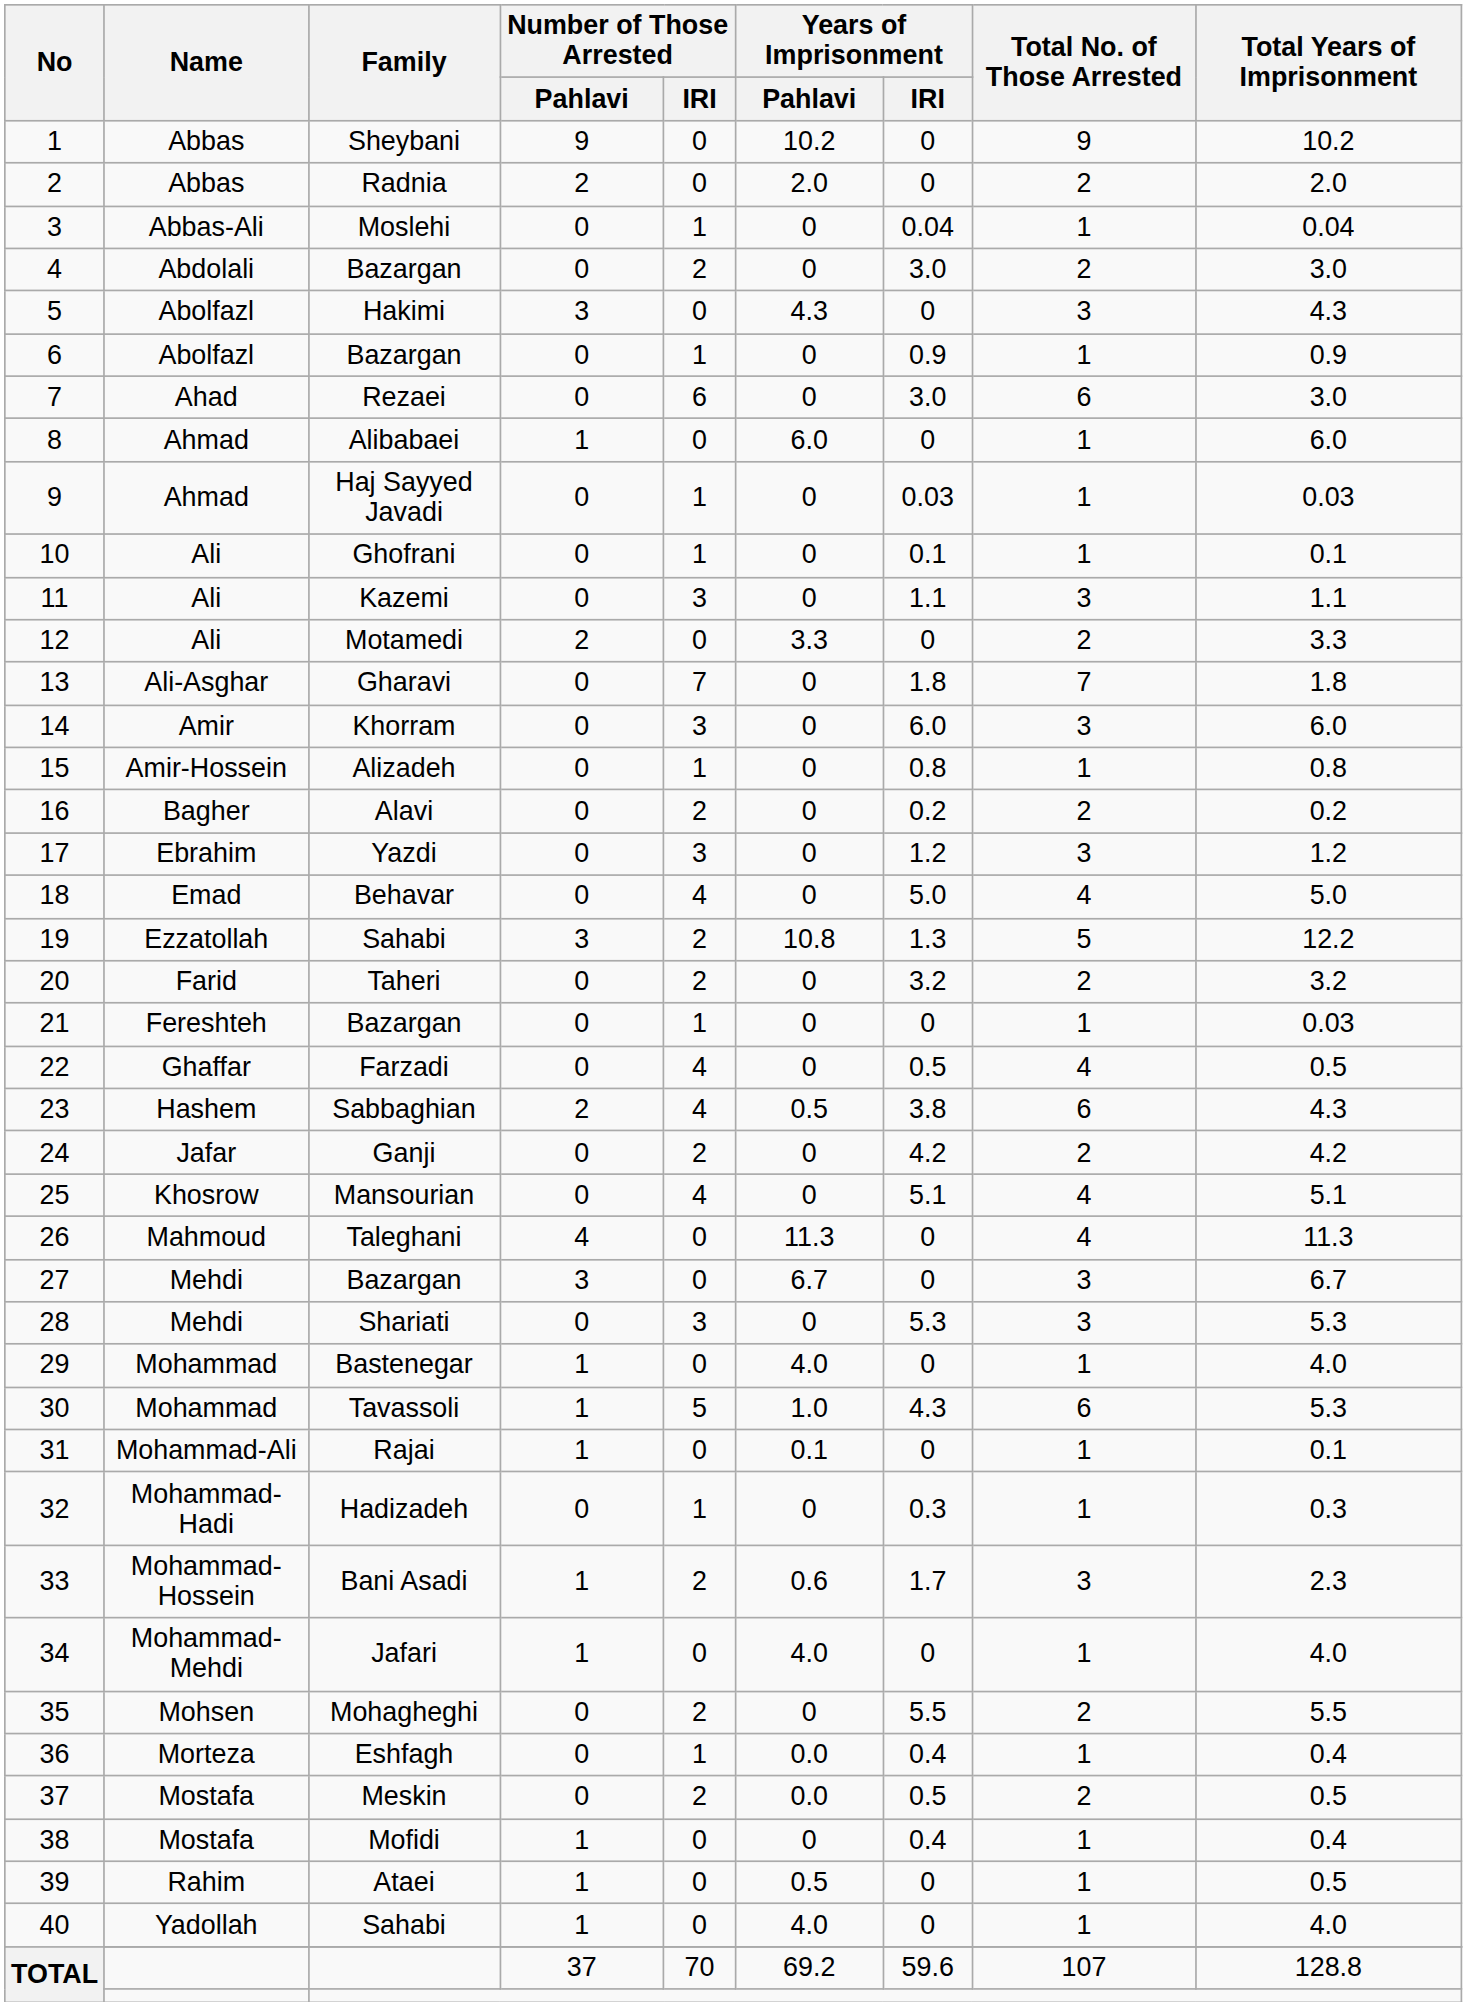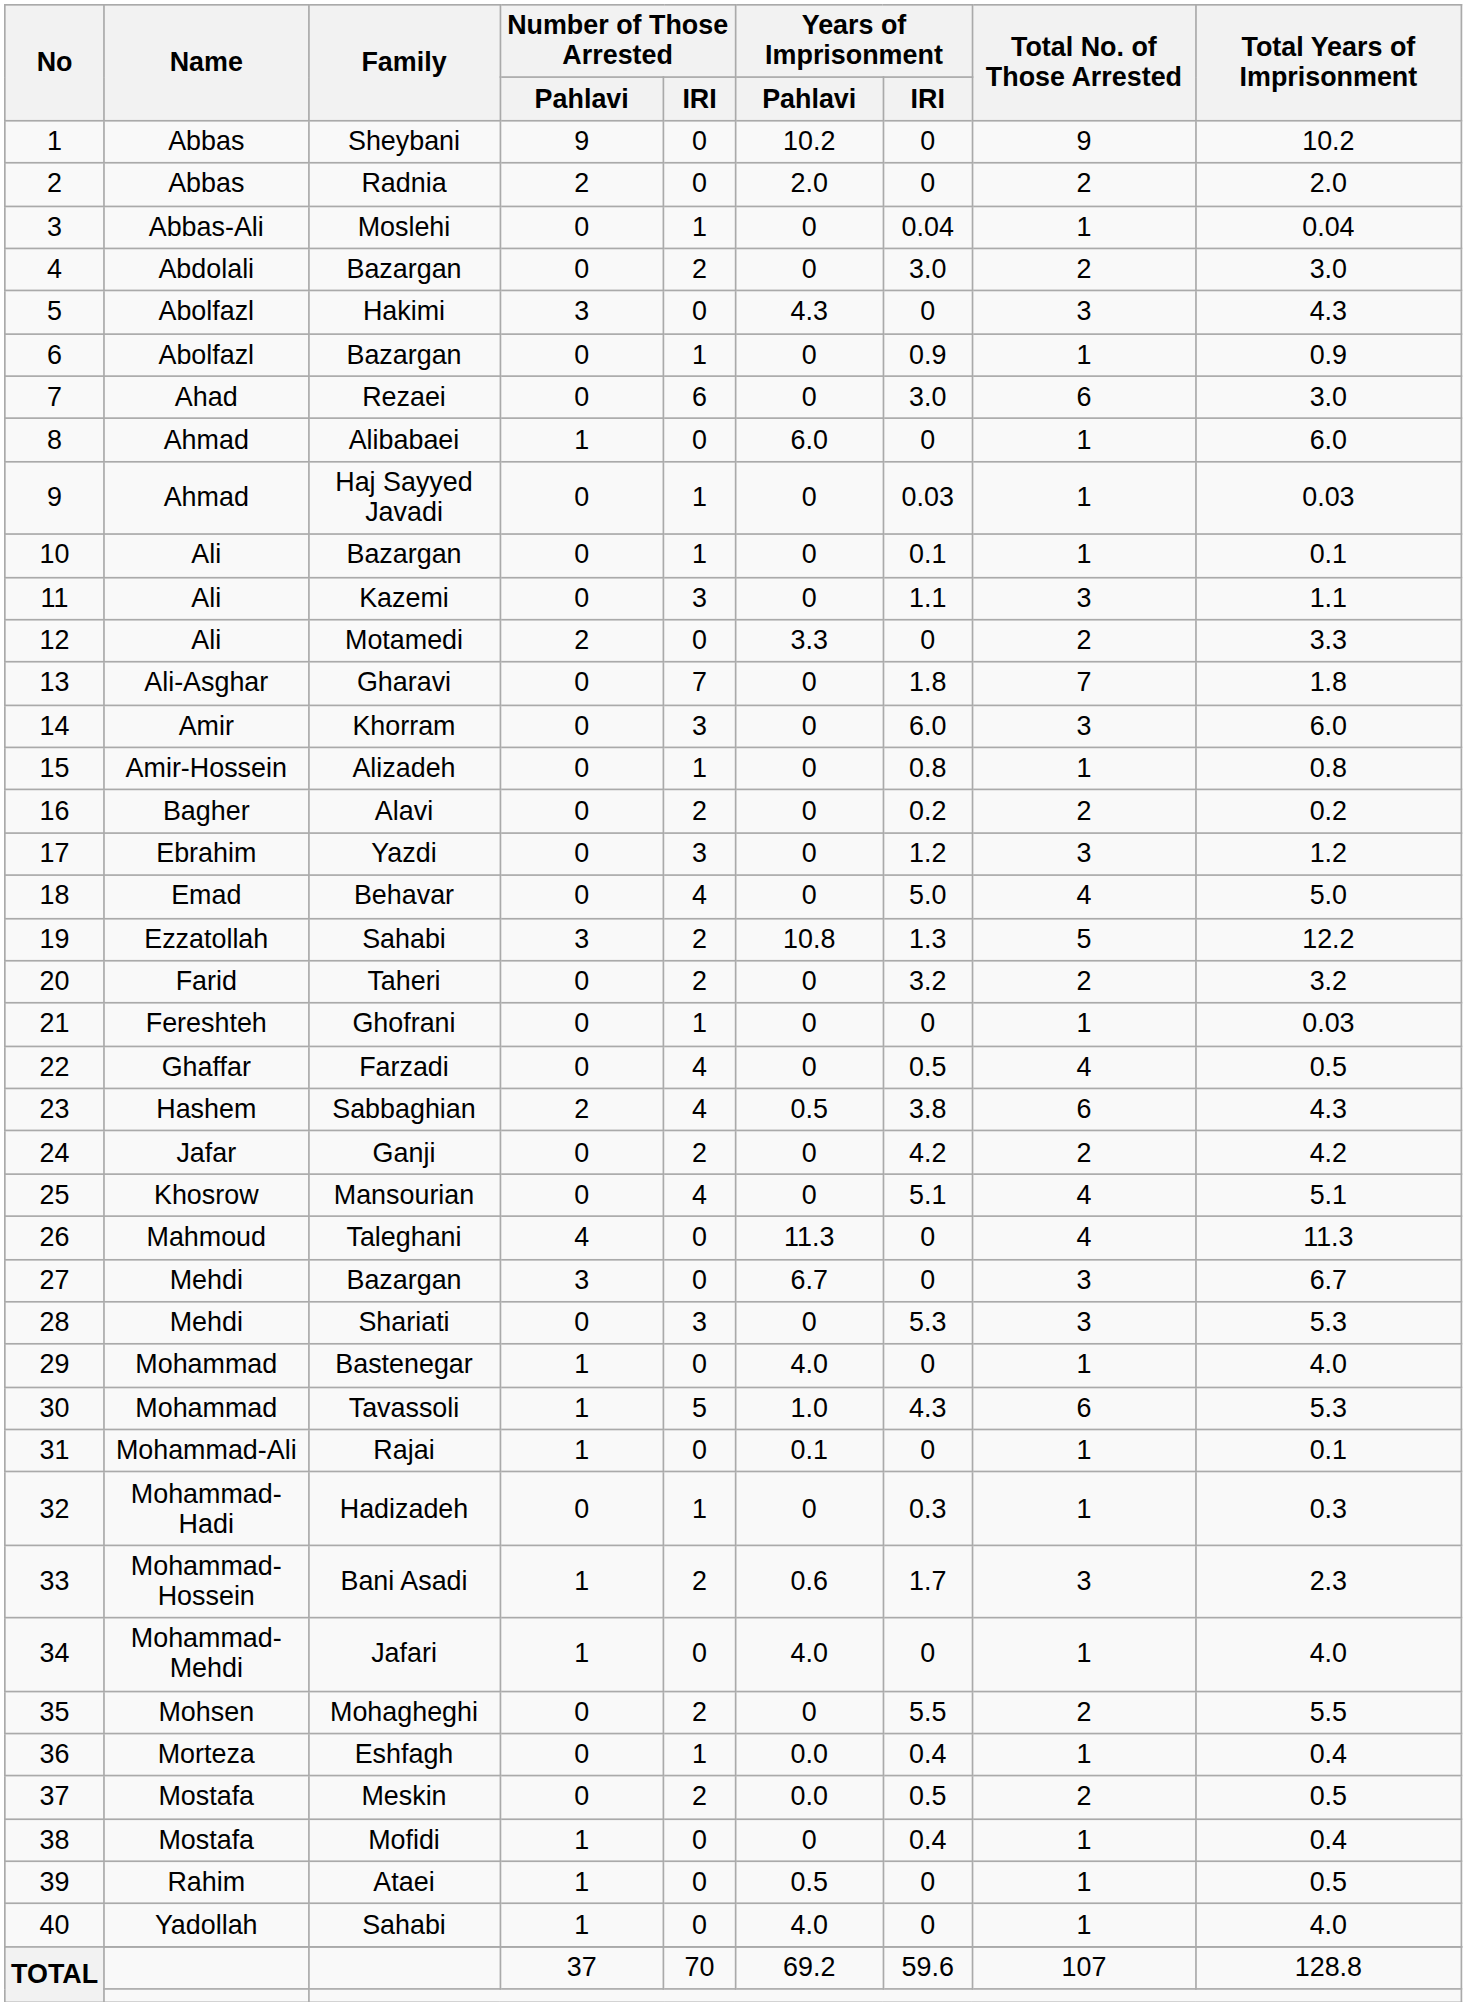10 | Family: Ghofrani -> Bazargan
21 | Family: Bazargan -> Ghofrani
